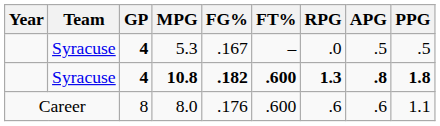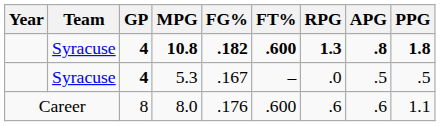rows swapped: 10.8 <-> 5.3
